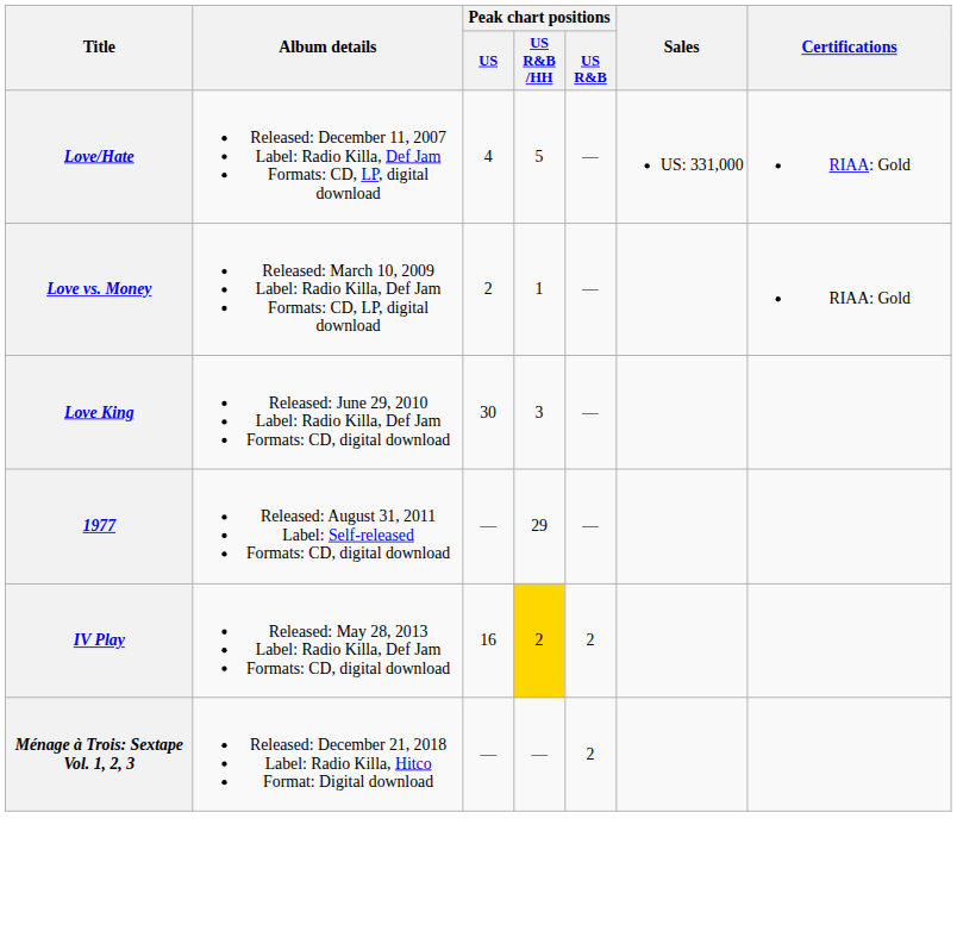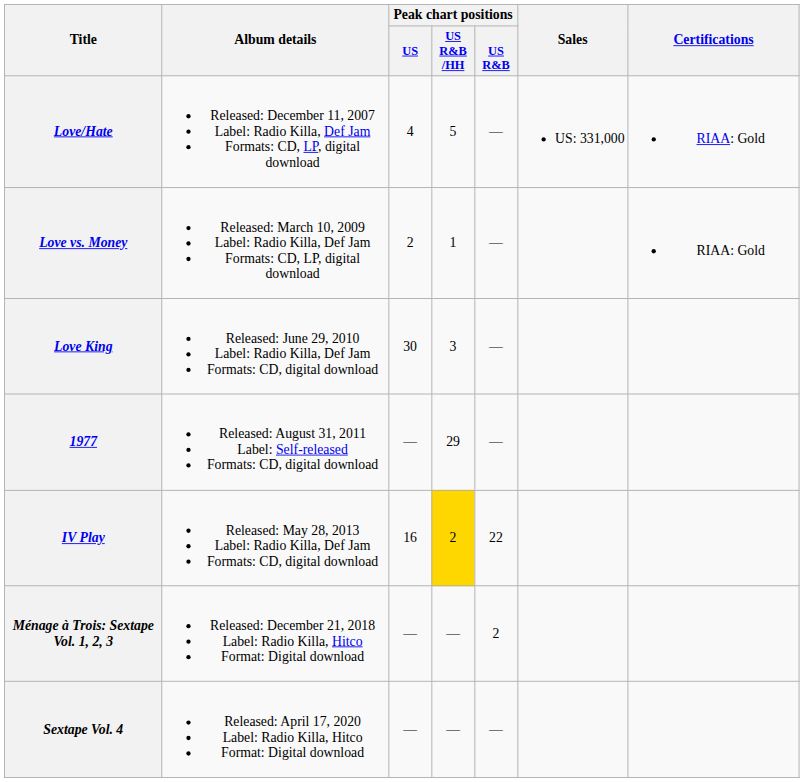IV Play | Peak chart positions / US R&B: 2 -> 22
+ row: Sextape Vol. 4 | Released: April 17, 2020 Label: Radio Killa, Hitco Format: Digital download | — | — | —
